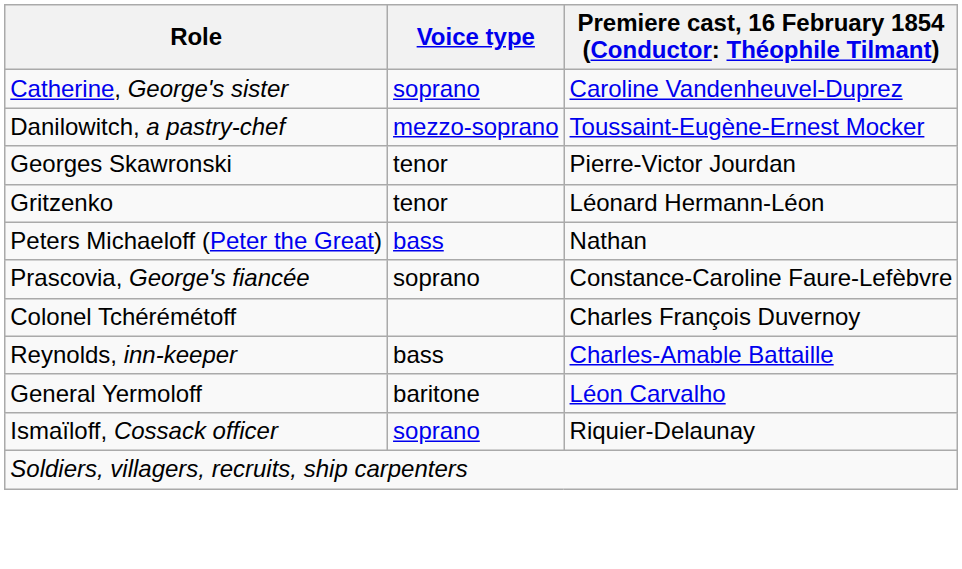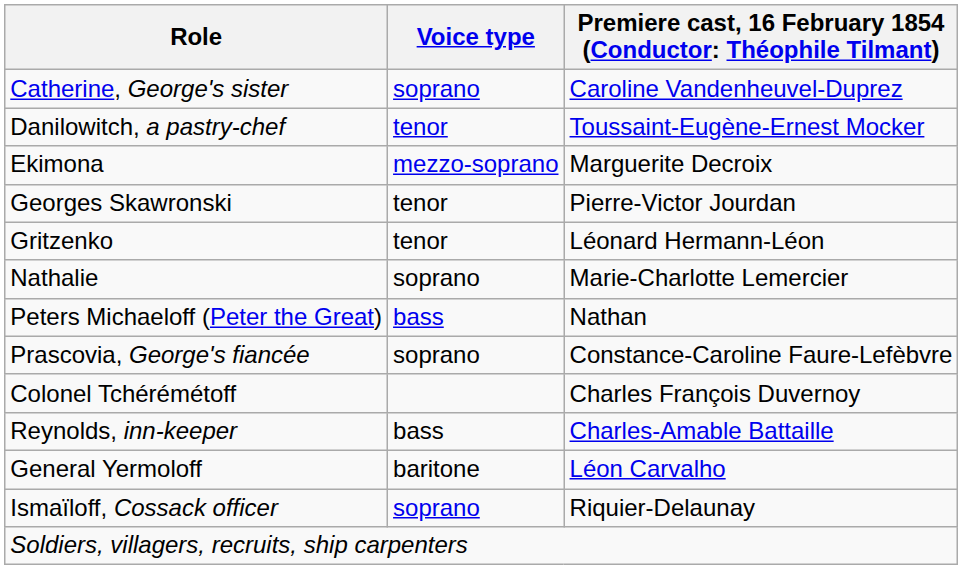Danilowitch, a pastry-chef | Voice type: mezzo-soprano -> tenor
+ row: Ekimona | mezzo-soprano | Marguerite Decroix
+ row: Nathalie | soprano | Marie-Charlotte Lemercier
